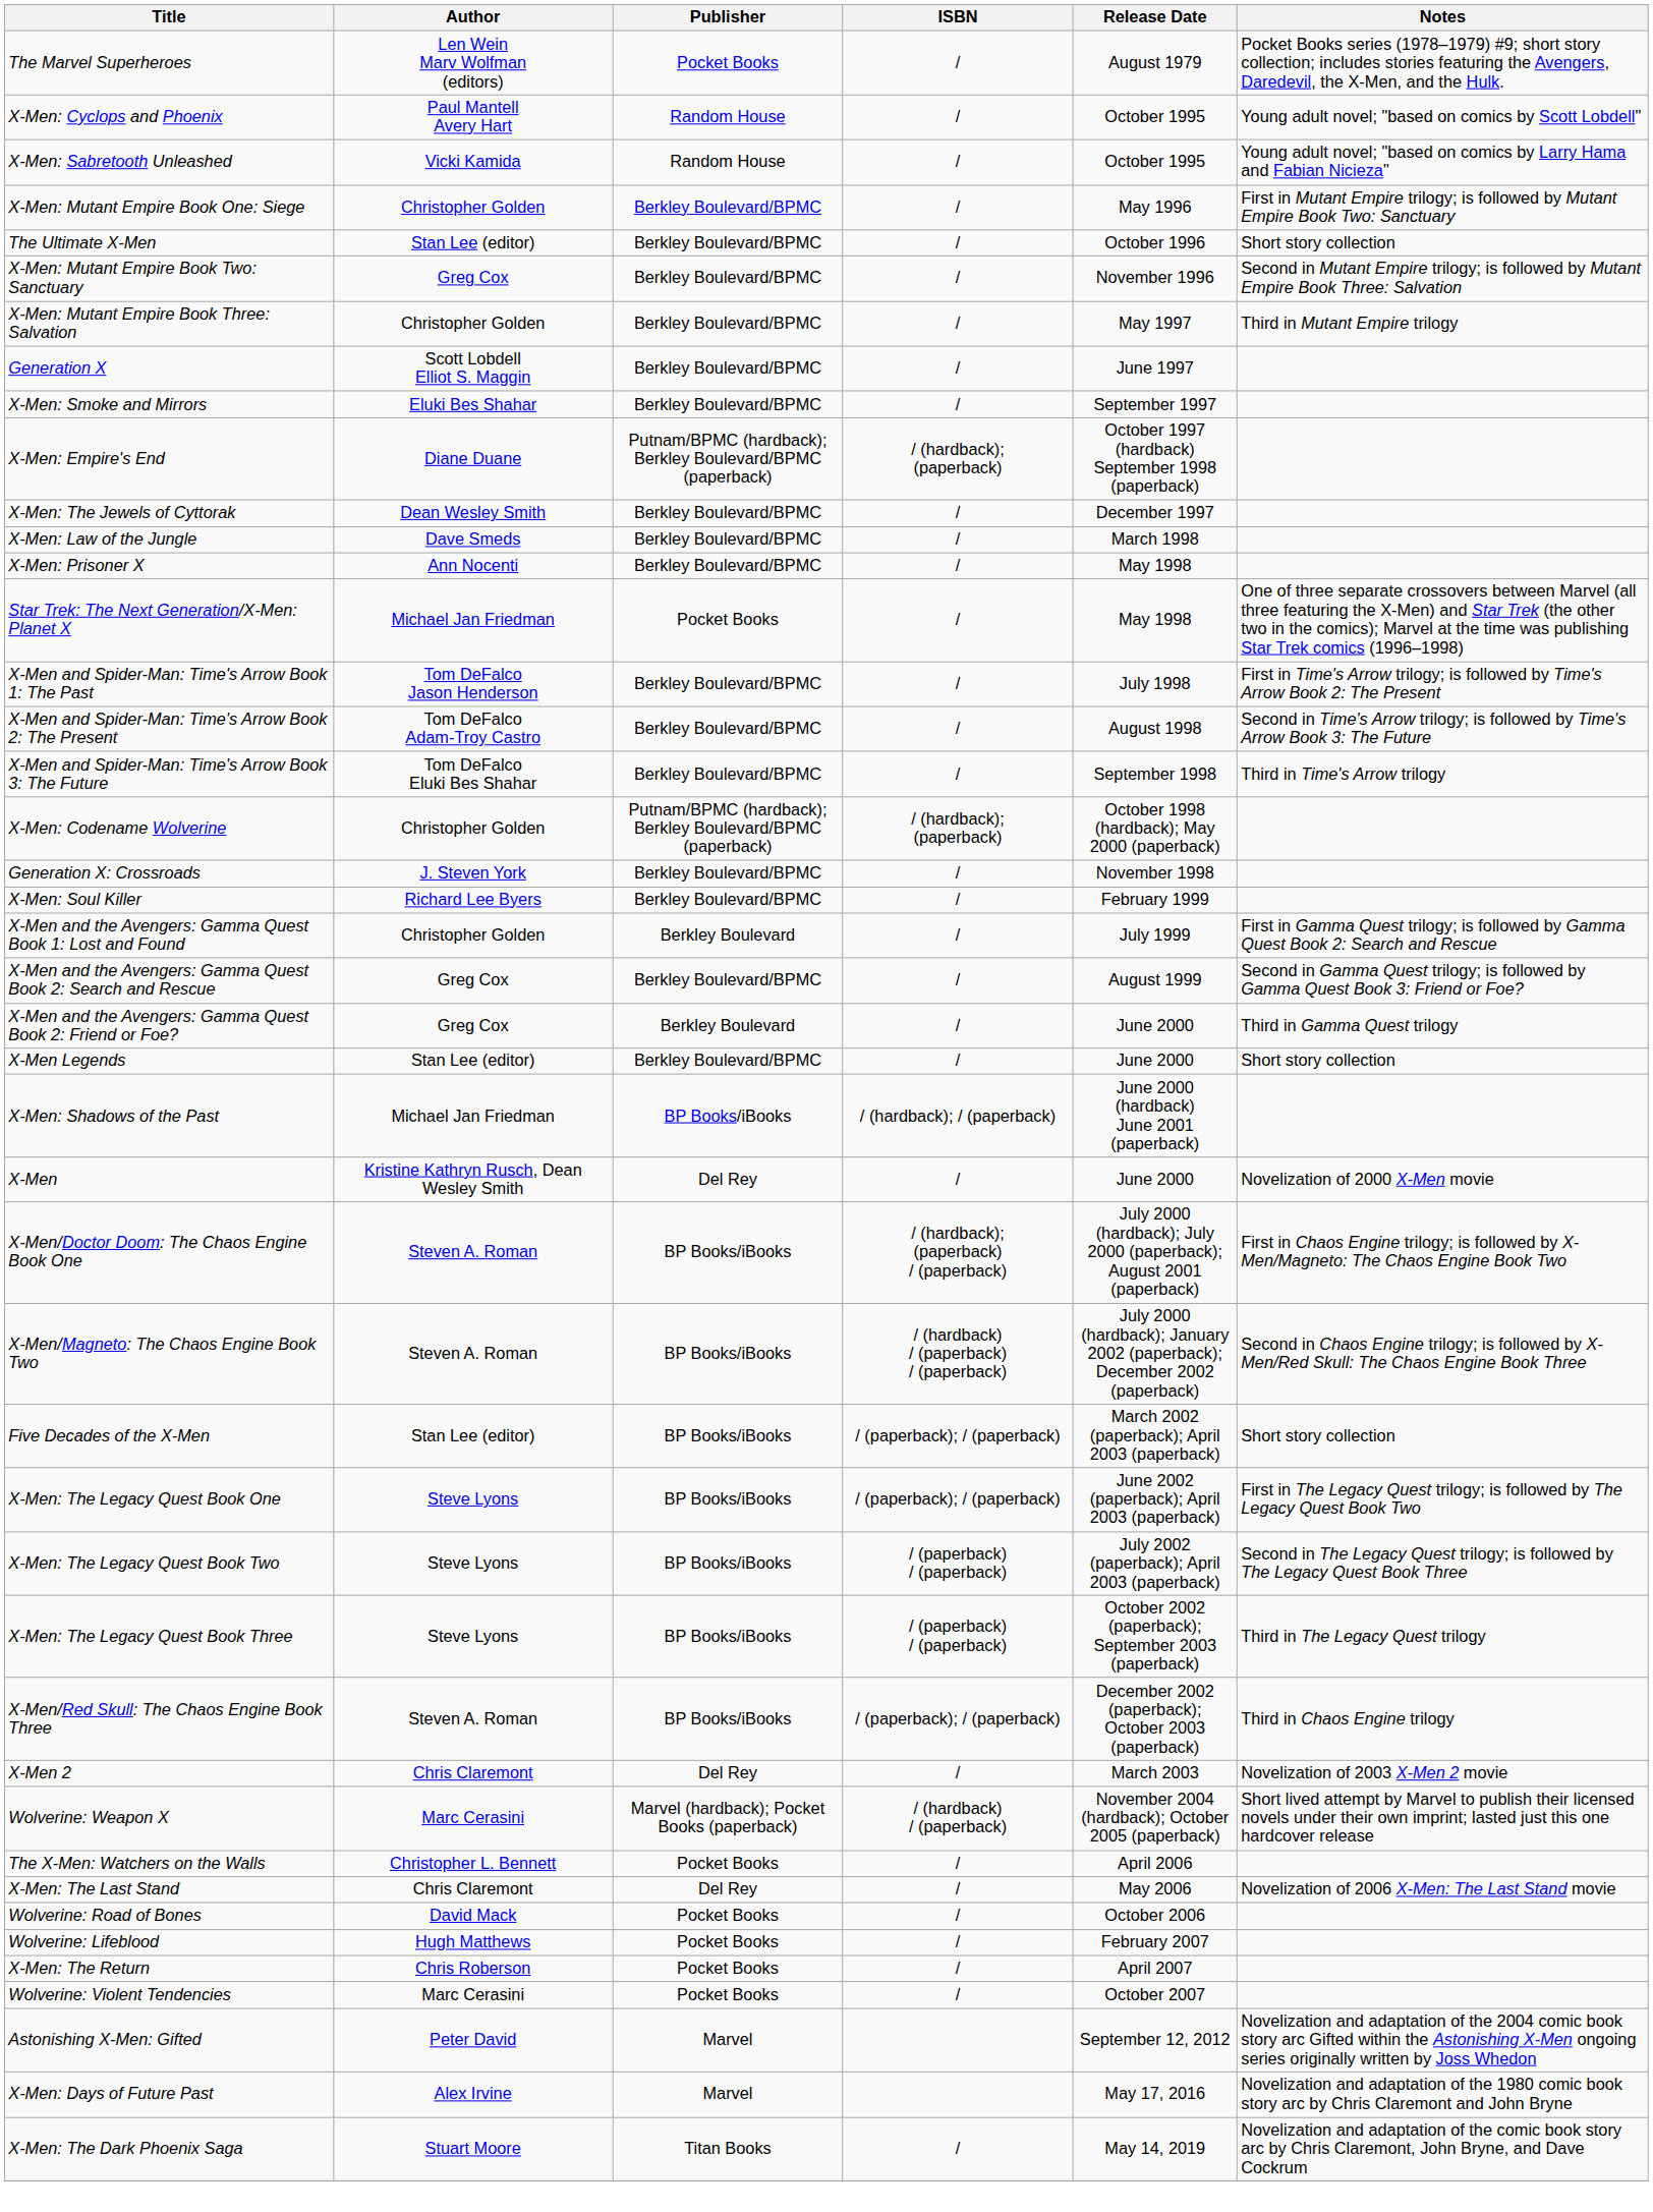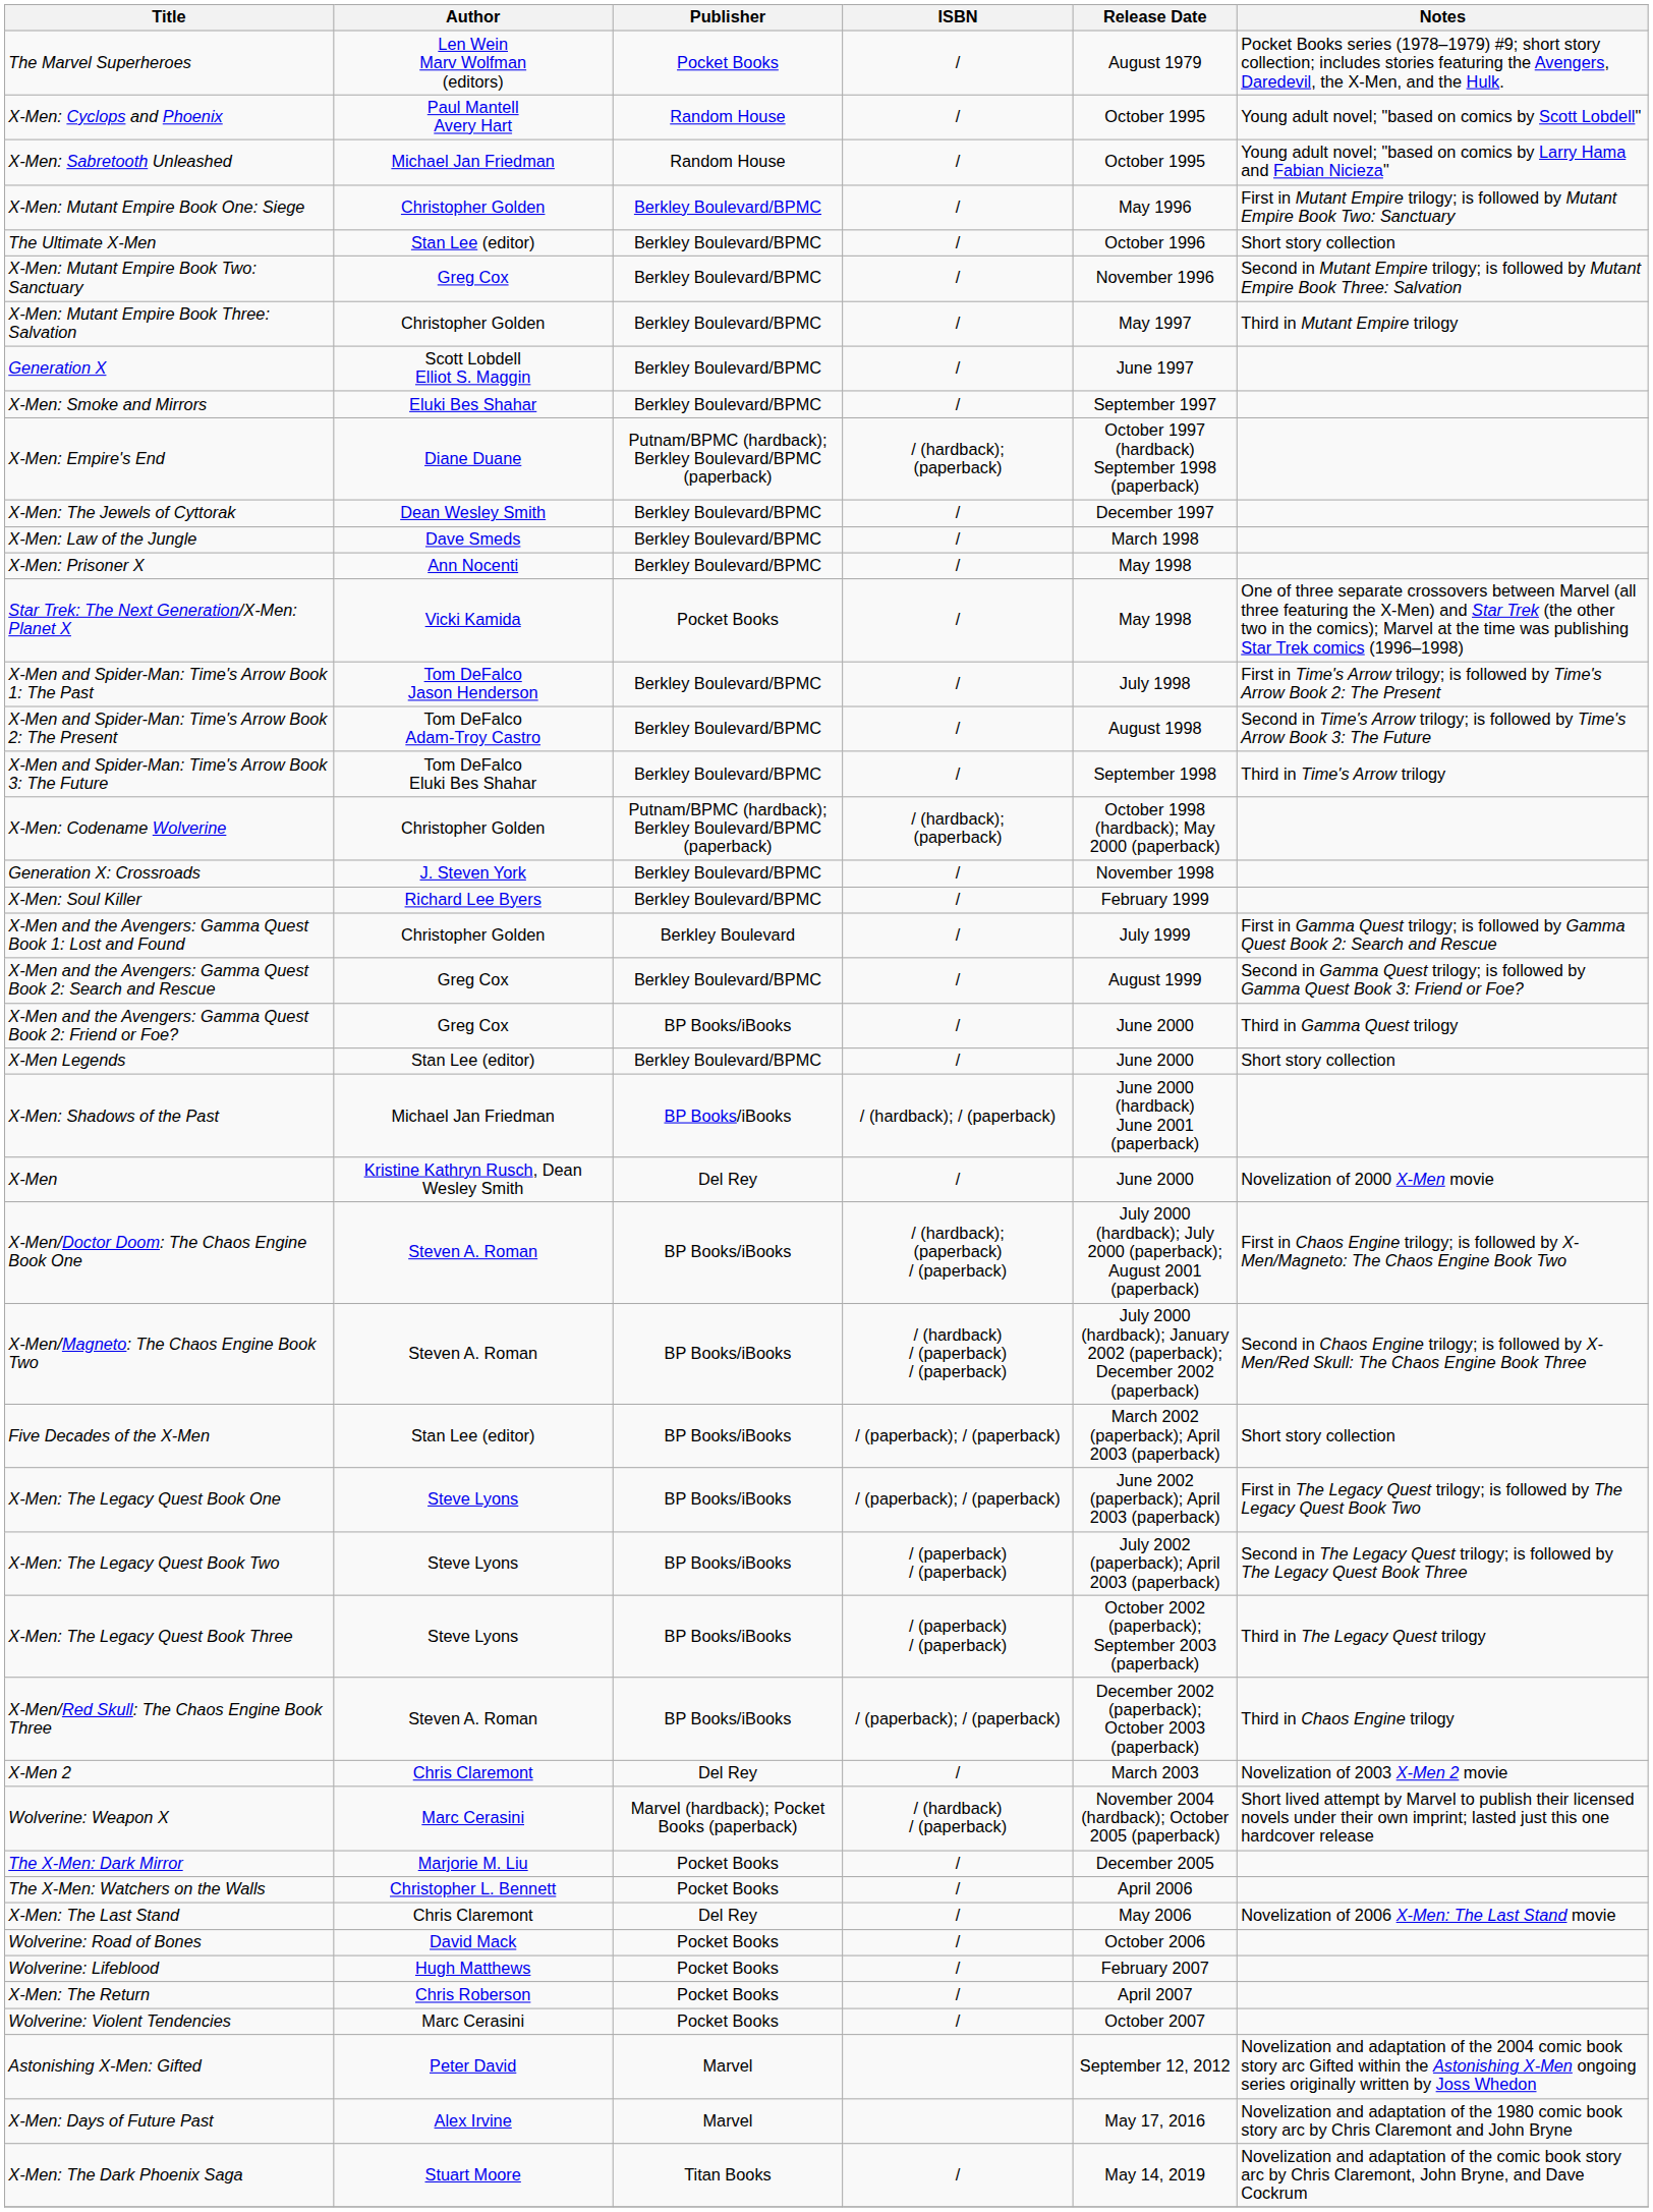X-Men: Sabretooth Unleashed | Author: Vicki Kamida -> Michael Jan Friedman
Star Trek: The Next Generation/X-Men: Planet X | Author: Michael Jan Friedman -> Vicki Kamida
X-Men and the Avengers: Gamma Quest Book 2: Friend or Foe? | Publisher: Berkley Boulevard -> BP Books/iBooks
+ row: The X-Men: Dark Mirror | Marjorie M. Liu | Pocket Books | / | December 2005
